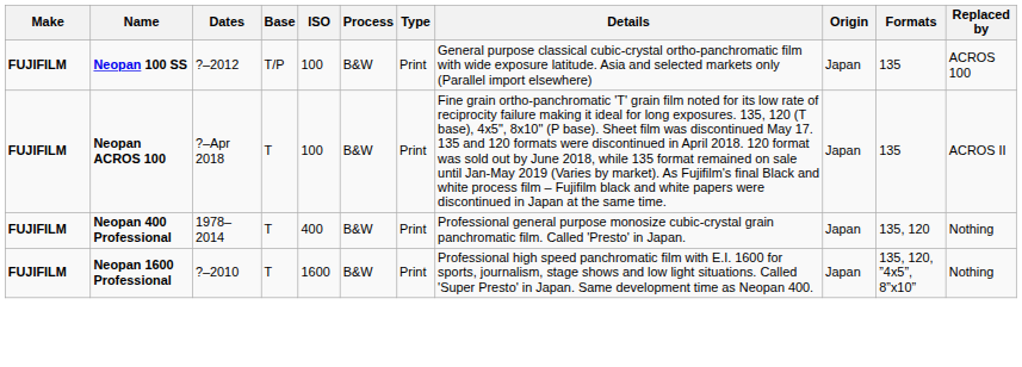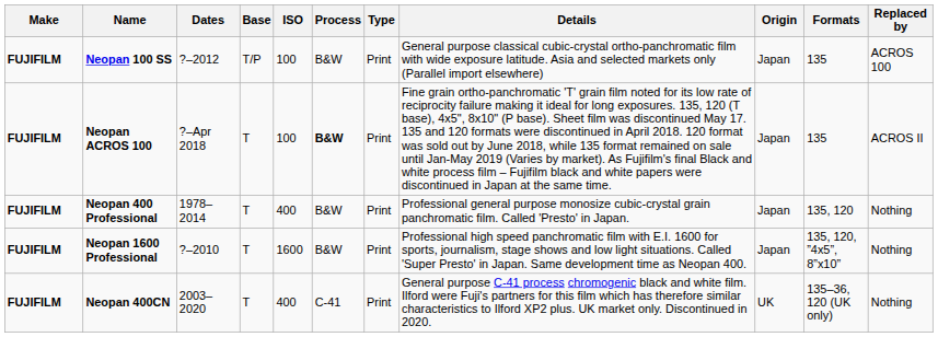Neopan ACROS 100 | Process: normal -> bold
+ row: FUJIFILM | Neopan 400CN | 2003–2020 | T | 400 | C-41 | Print | General purpose C-41 process chromogenic black and white film. Ilford were Fuji's partners for this film which has therefore similar characteristics to Ilford XP2 plus. UK market only. Discontinued in 2020. | UK | 135–36, 120 (UK only) | Nothing
